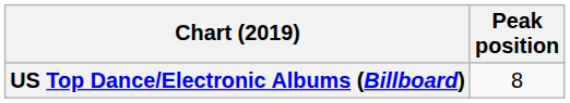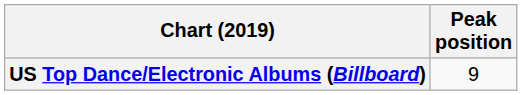US Top Dance/Electronic Albums (Billboard) | Peak position: 8 -> 9
